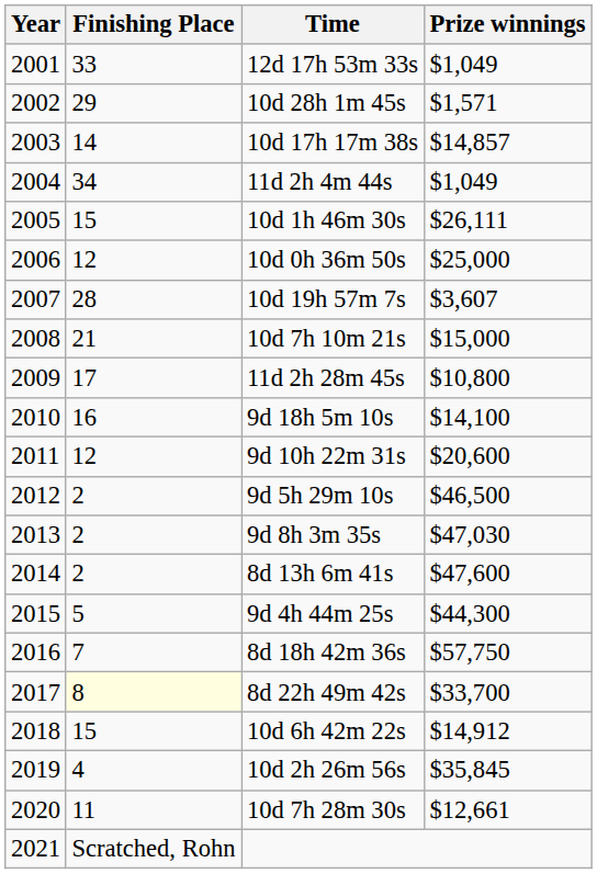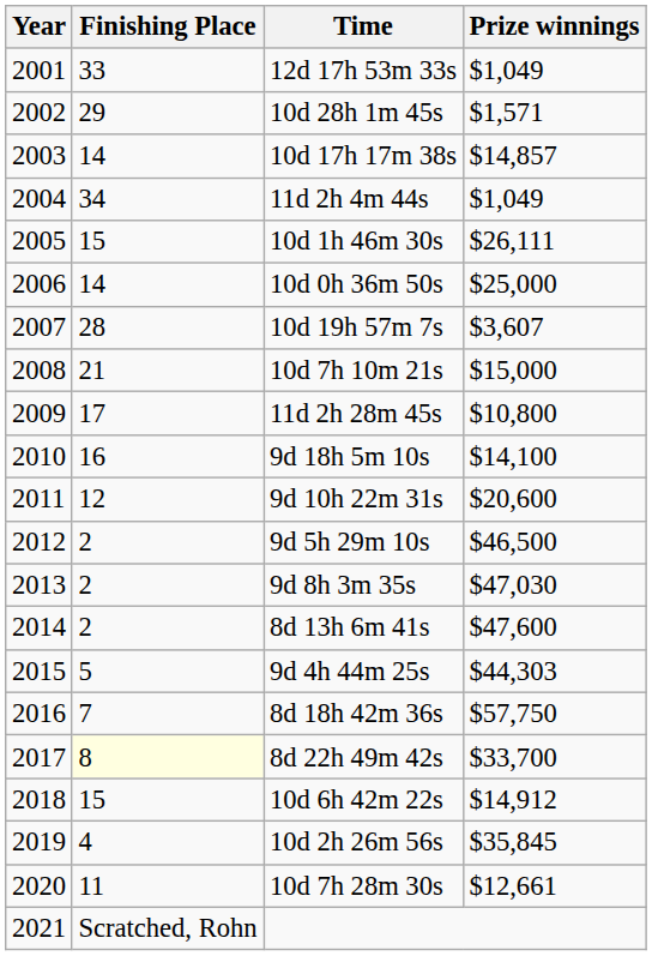10d 0h 36m 50s | Finishing Place: 12 -> 14
9d 4h 44m 25s | Prize winnings: $44,300 -> $44,303
